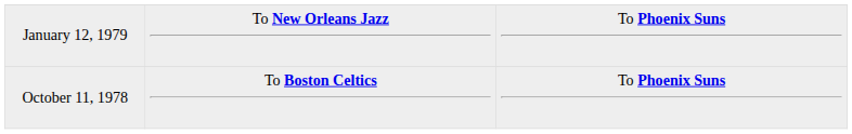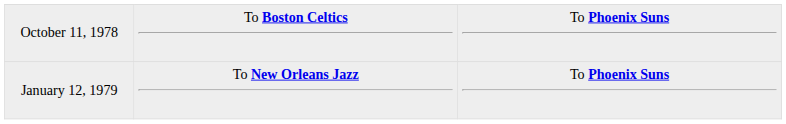rows swapped: October 11, 1978 <-> January 12, 1979
